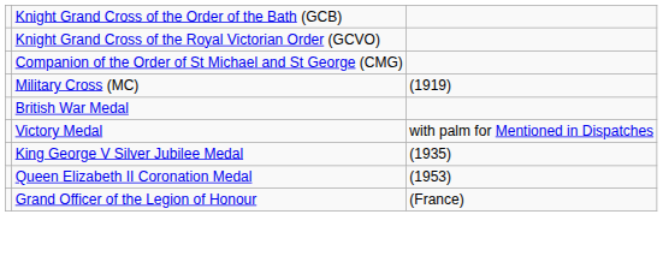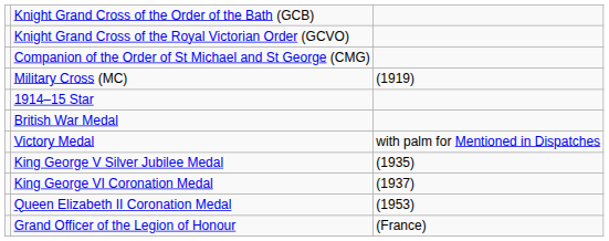+ row: 1914–15 Star
+ row: King George VI Coronation Medal | (1937)
